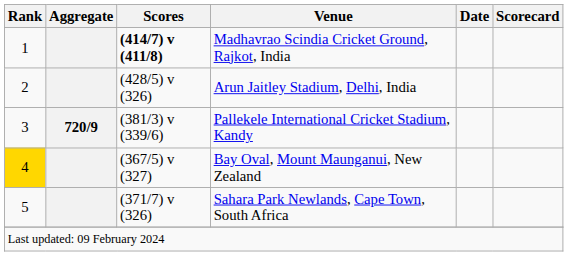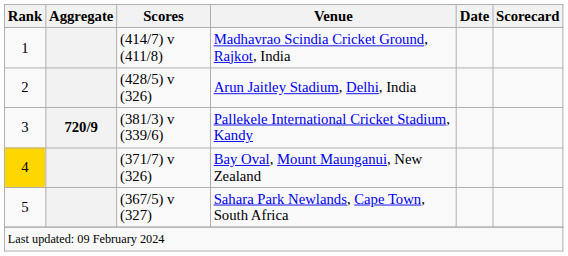Madhavrao Scindia Cricket Ground, Rajkot, India | Scores: bold -> normal
Bay Oval, Mount Maunganui, New Zealand | Scores: (367/5) v (327) -> (371/7) v (326)
Sahara Park Newlands, Cape Town, South Africa | Scores: (371/7) v (326) -> (367/5) v (327)
